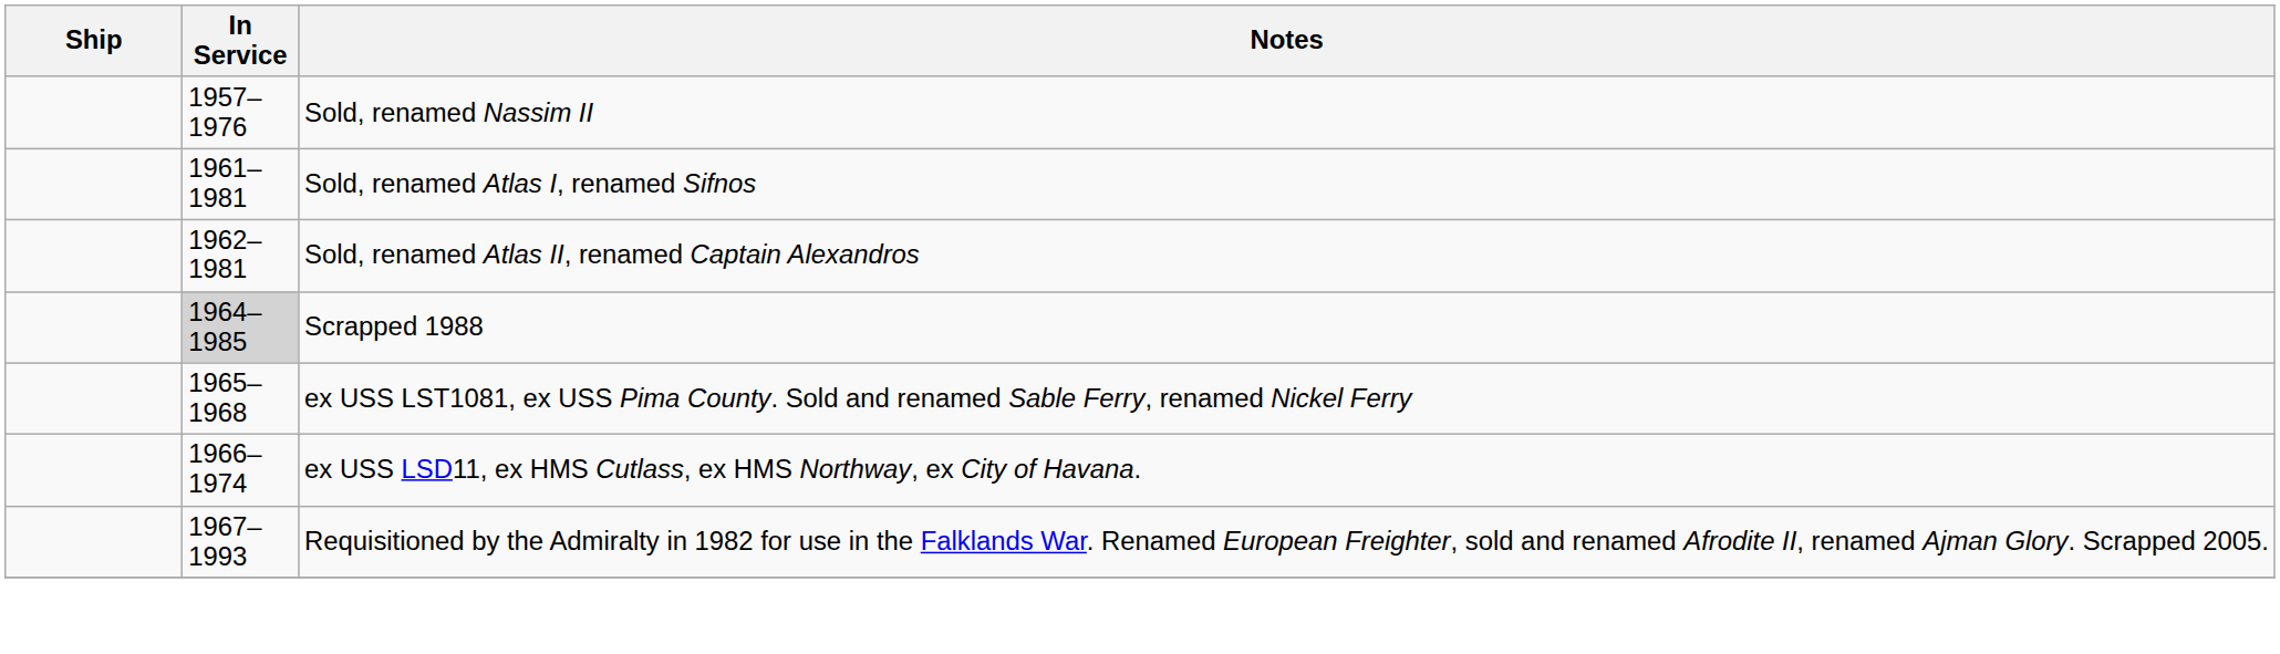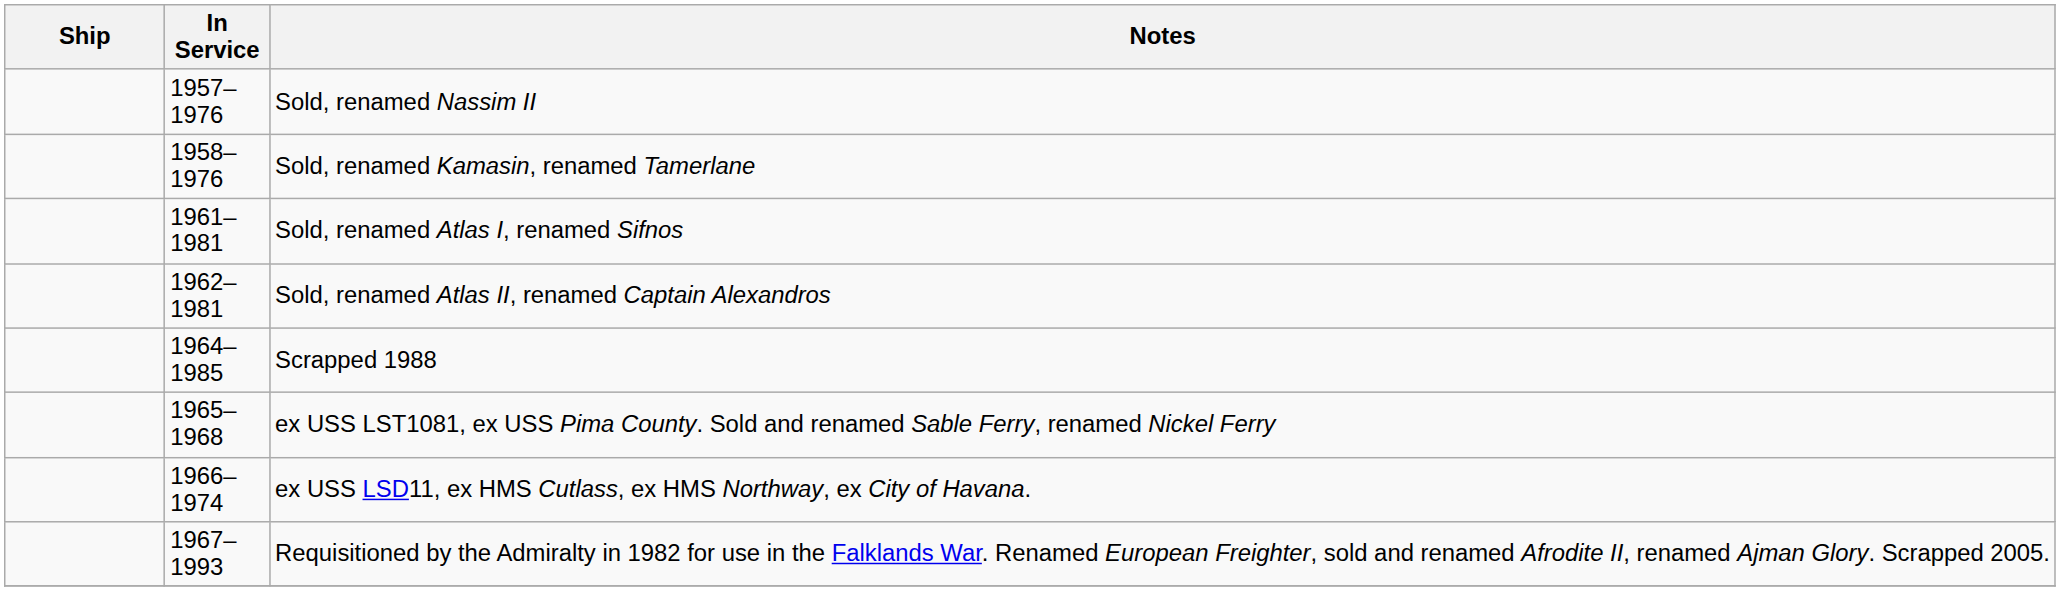+ row: 1958–1976 | Sold, renamed Kamasin, renamed Tamerlane
Scrapped 1988 | In Service: lightgrey background -> no background
